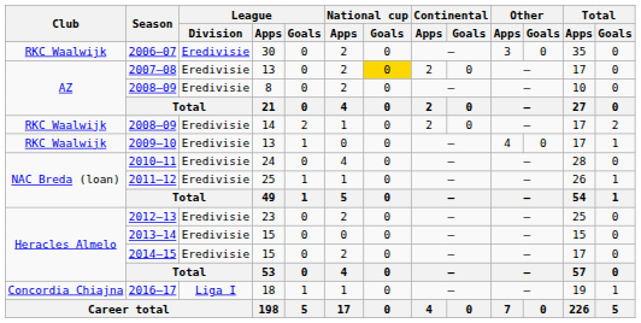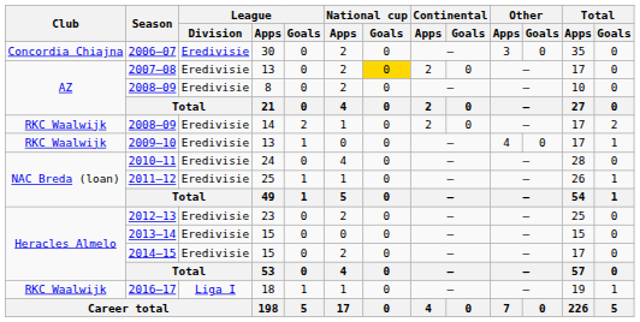2006–07 | Club: RKC Waalwijk -> Concordia Chiajna
2016–17 | Club: Concordia Chiajna -> RKC Waalwijk
